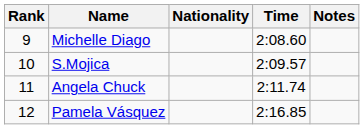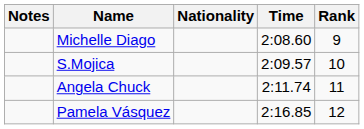columns swapped: Rank <-> Notes
